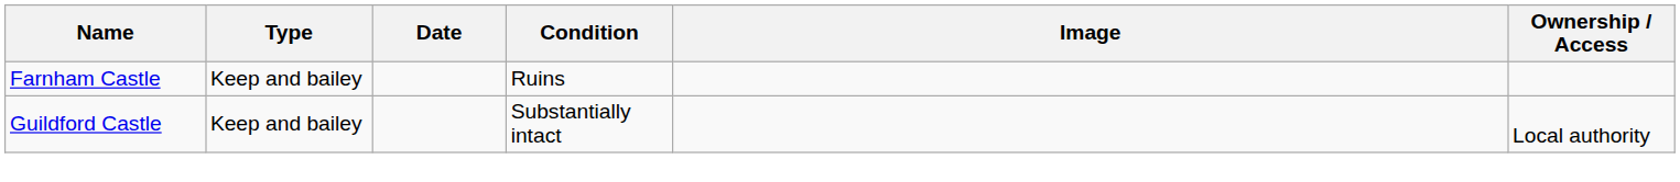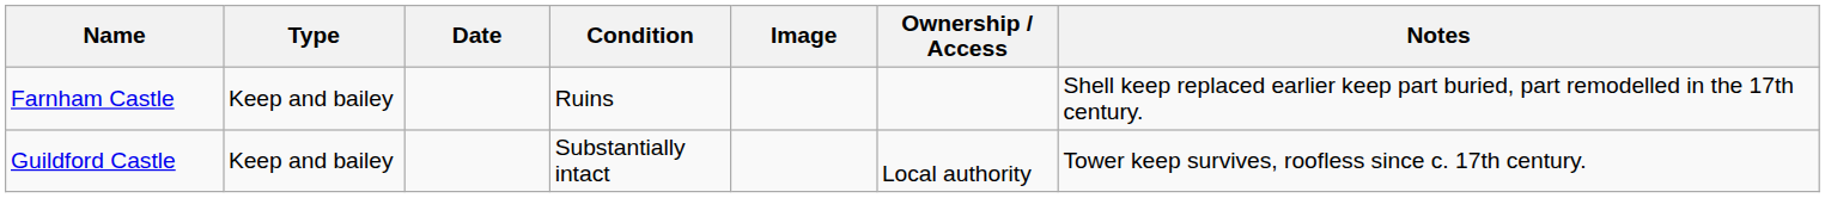+ column: Notes | Shell keep replaced earlier keep part buried, part remodelled in the 17th century. | Tower keep survives, roofless since c. 17th century.
